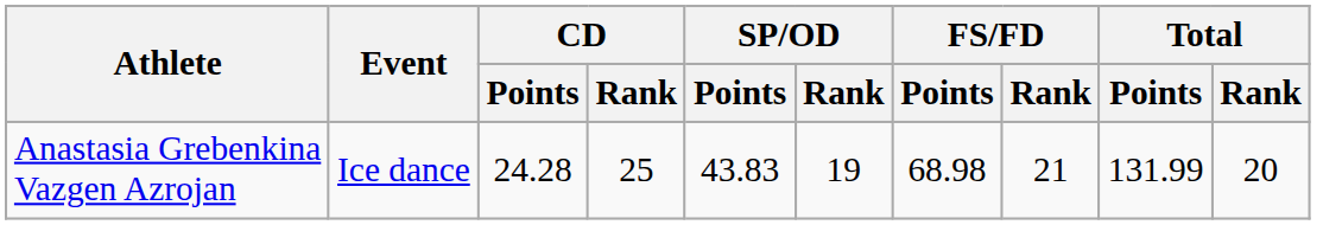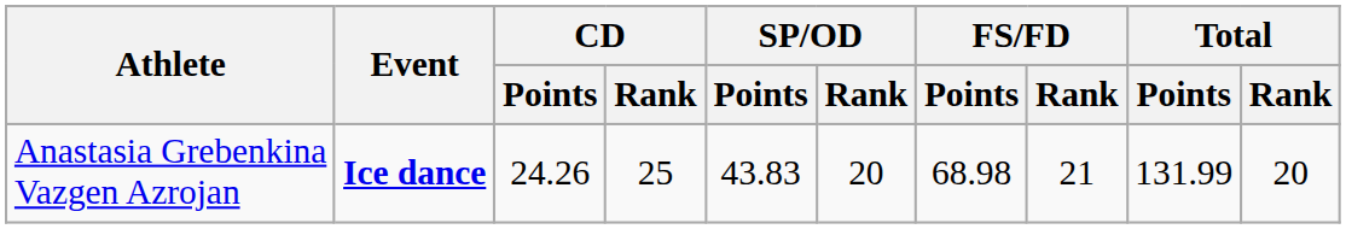Anastasia Grebenkina Vazgen Azrojan | Event: normal -> bold
Anastasia Grebenkina Vazgen Azrojan | CD / Points: 24.28 -> 24.26
Anastasia Grebenkina Vazgen Azrojan | SP/OD / Rank: 19 -> 20
